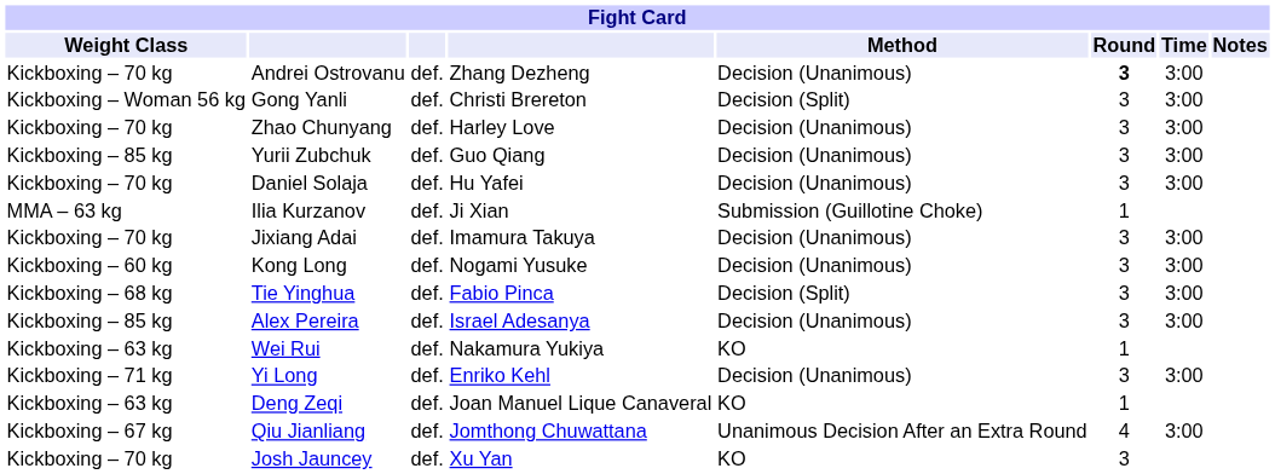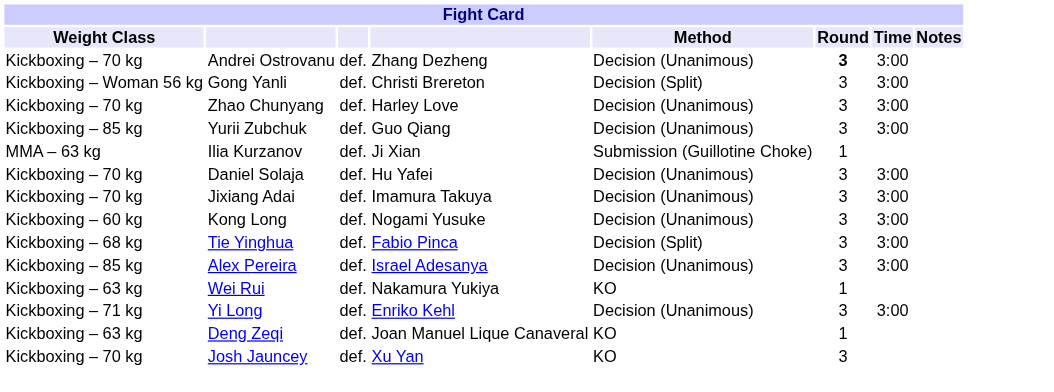rows swapped: Daniel Solaja <-> Ilia Kurzanov
- row: Kickboxing – 67 kg | Qiu Jianliang | def. | Jomthong Chuwattana | Unanimous Decision After an Extra Round | 4 | 3:00
